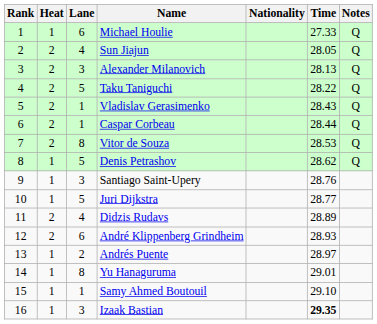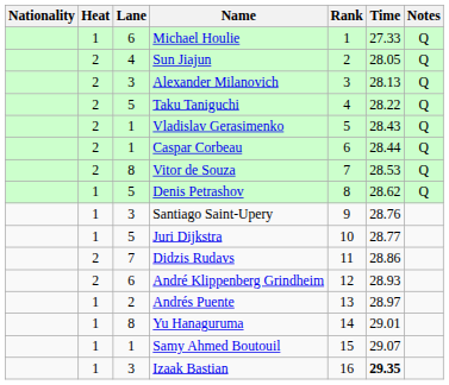columns swapped: Rank <-> Nationality
Didzis Rudavs | Lane: 4 -> 7
Didzis Rudavs | Time: 28.89 -> 28.86
Samy Ahmed Boutouil | Time: 29.10 -> 29.07
